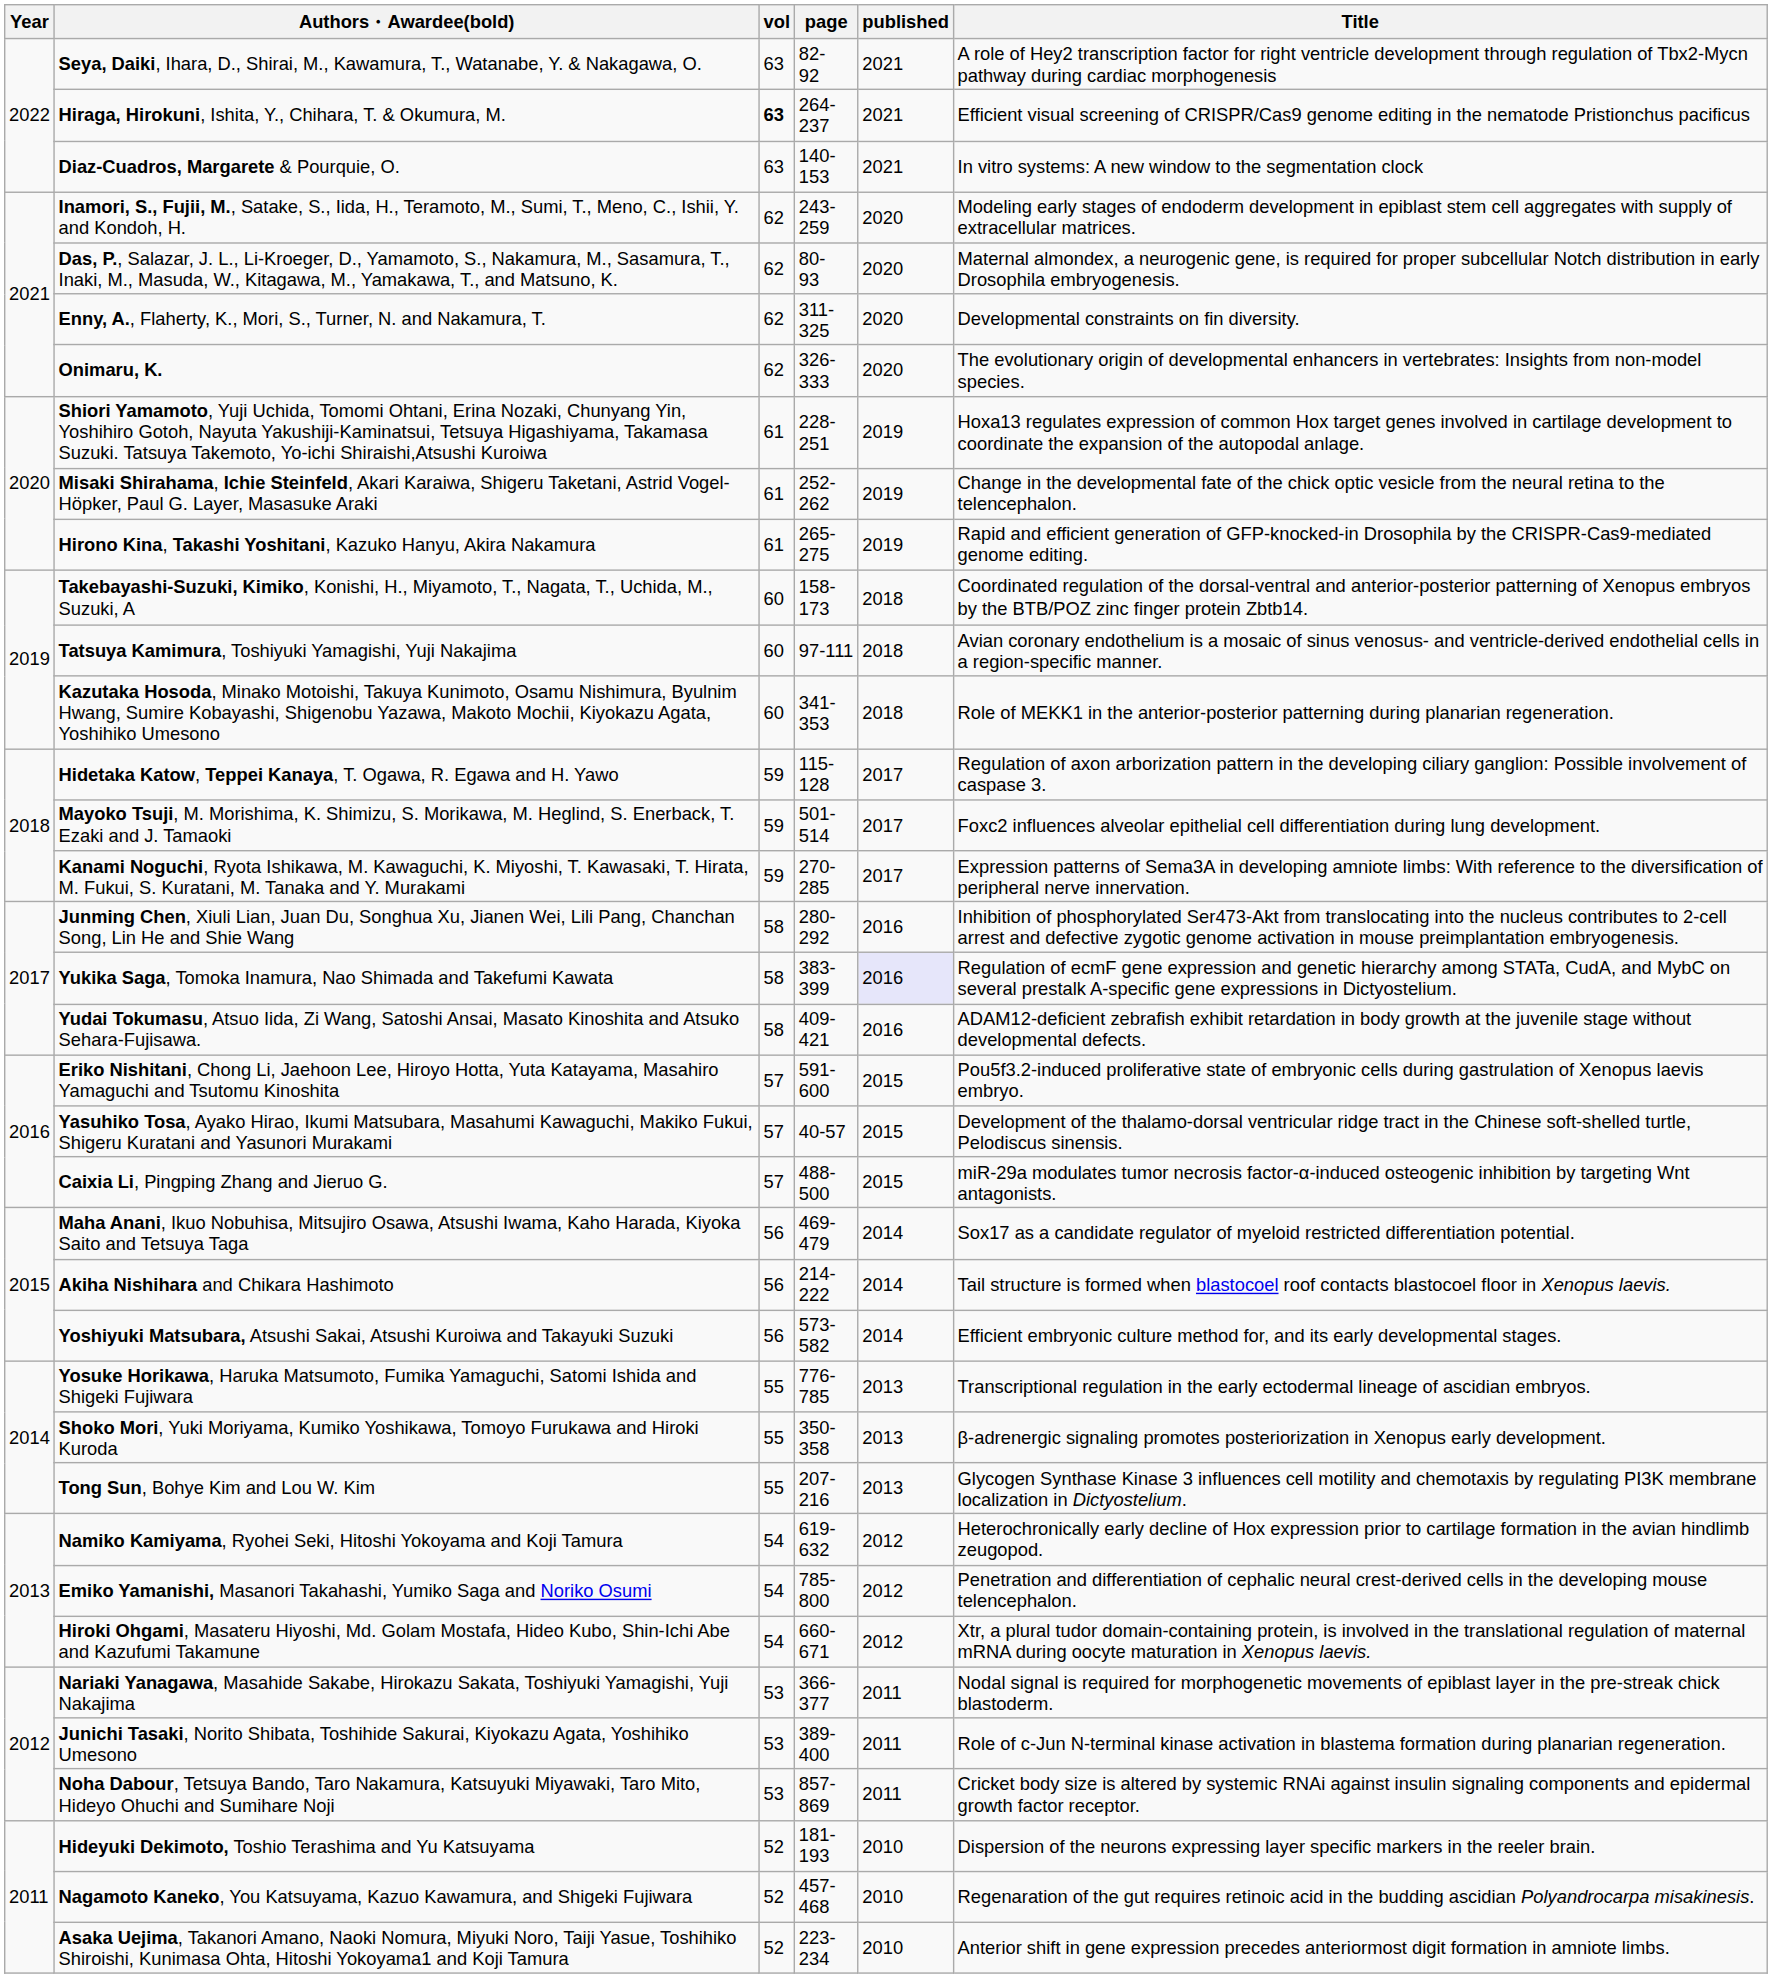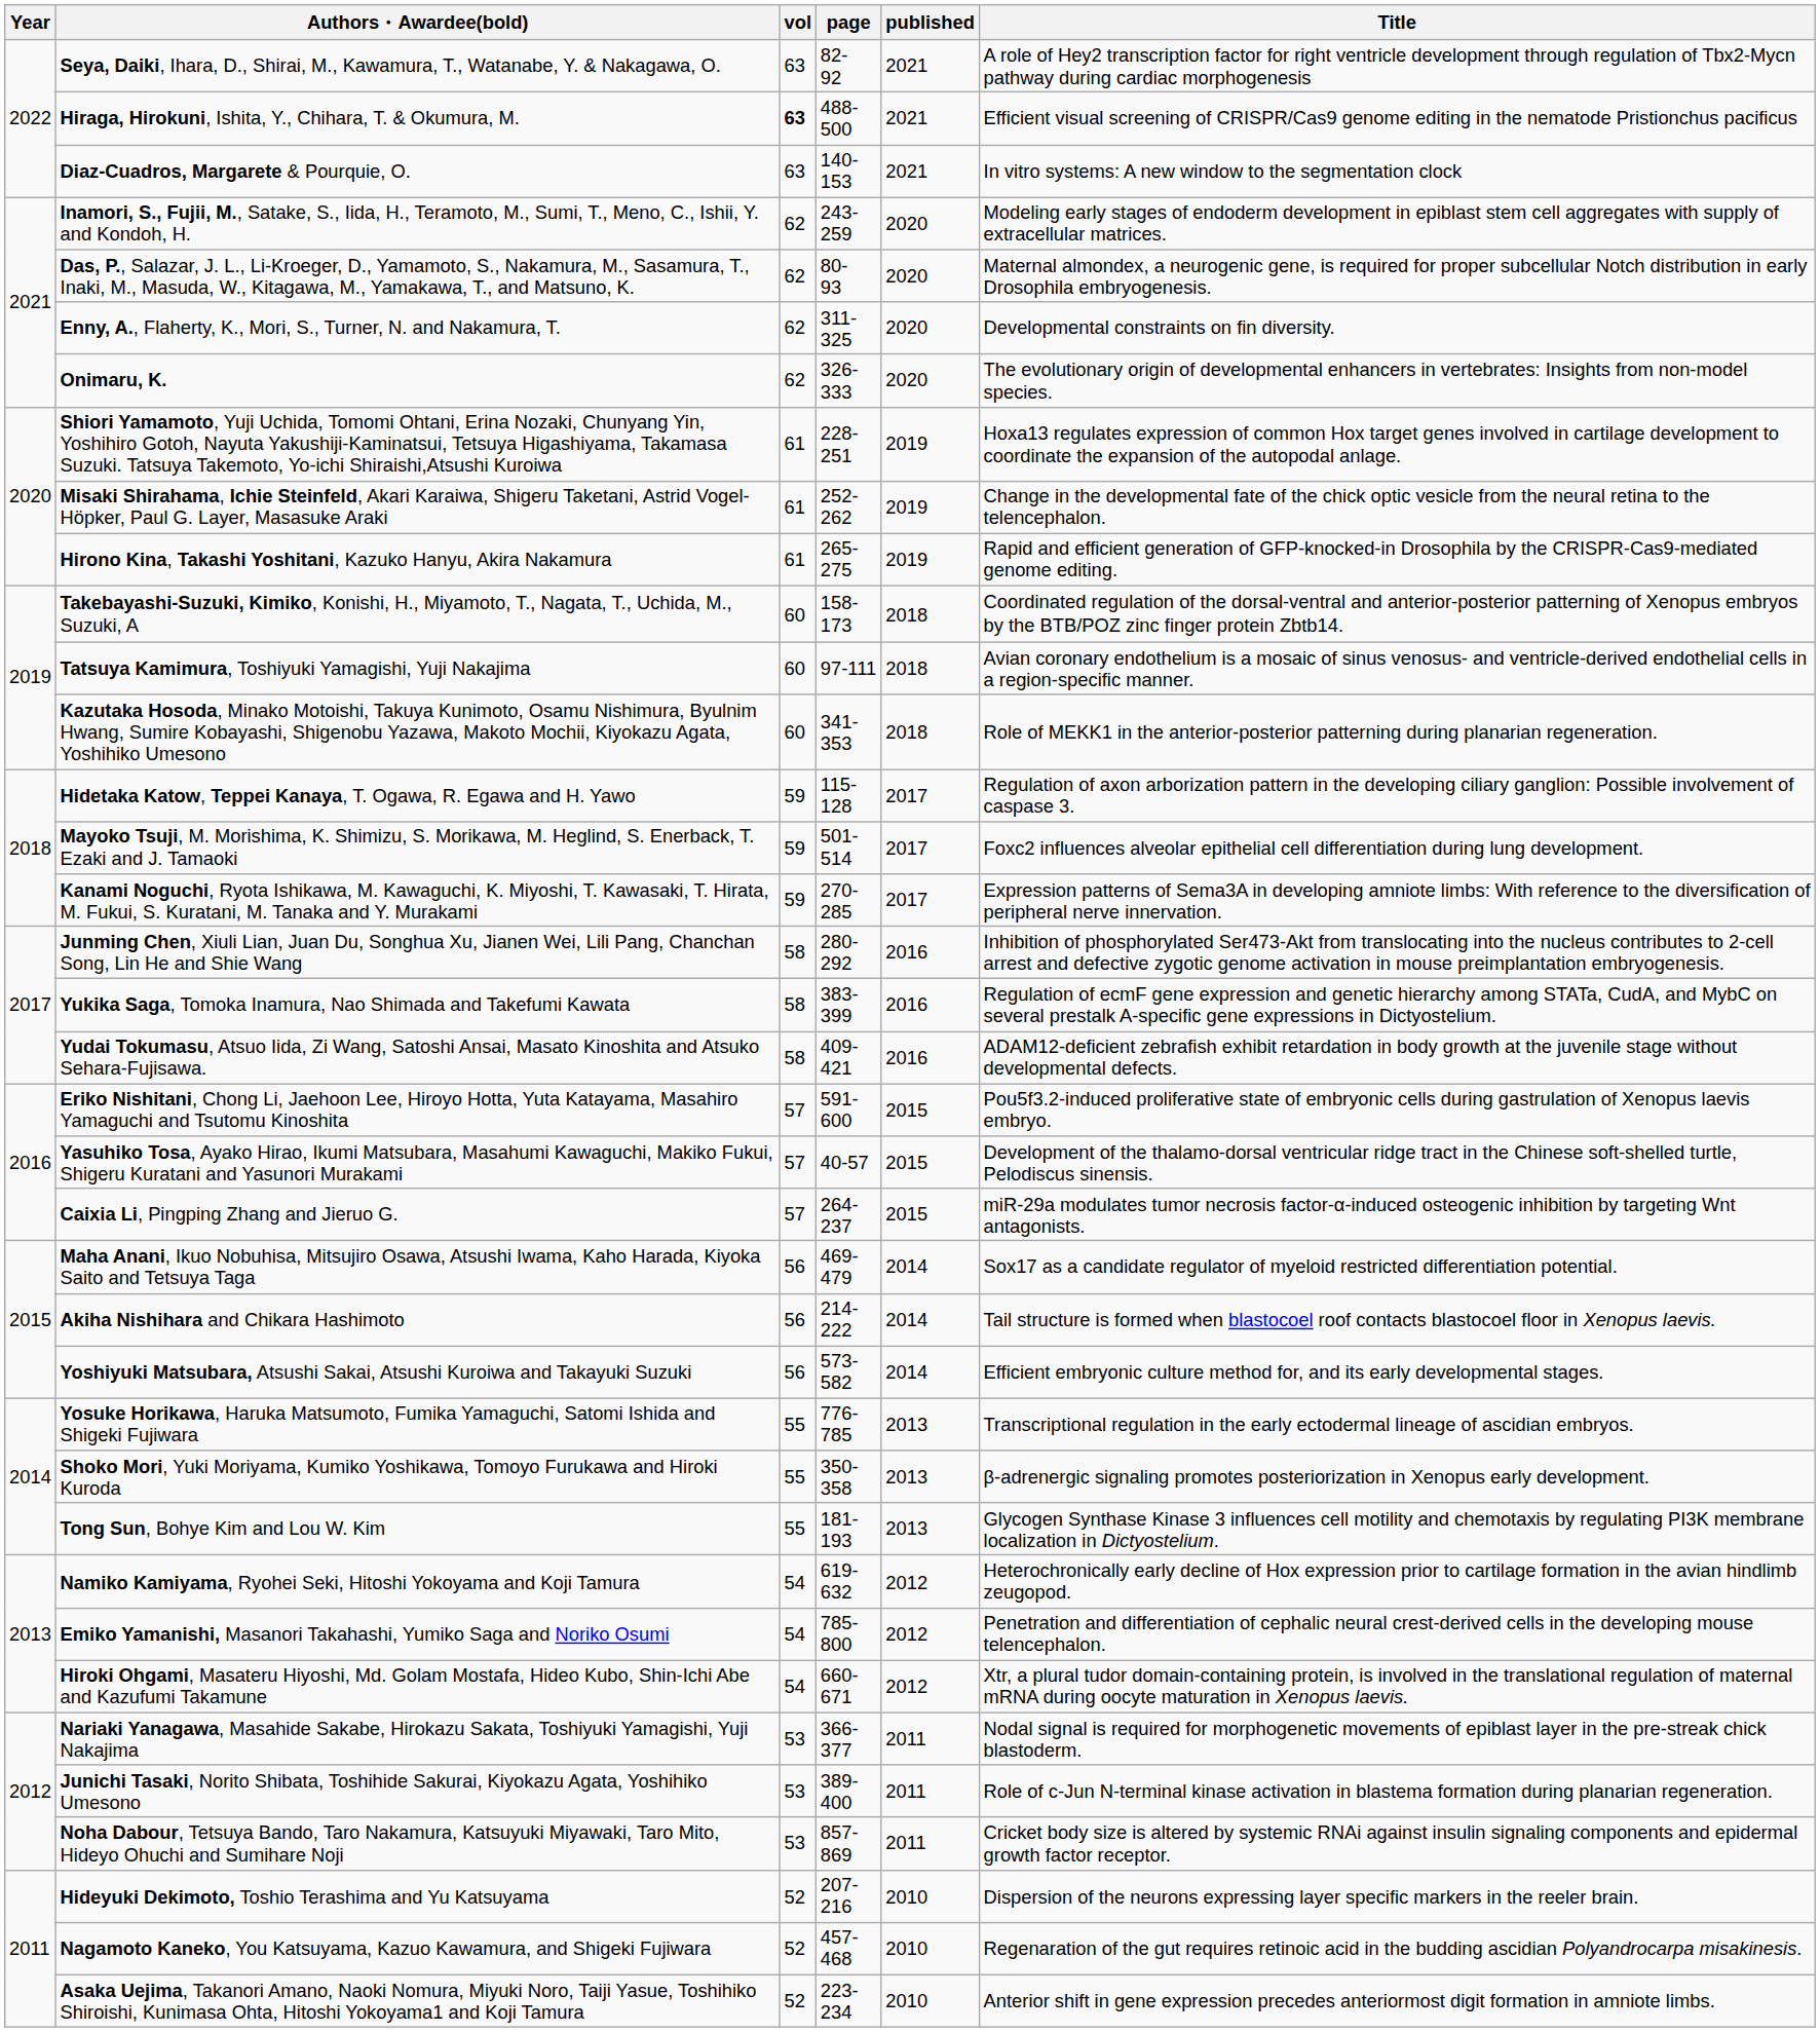Hiraga, Hirokuni, Ishita, Y., Chihara, T. & Okumura, M. | page: 264-237 -> 488- 500
Yukika Saga, Tomoka Inamura, Nao Shimada and Takefumi Kawata | published: lavender background -> no background
Caixia Li, Pingping Zhang and Jieruo G. | page: 488- 500 -> 264-237
Tong Sun, Bohye Kim and Lou W. Kim | page: 207-216 -> 181-193
Hideyuki Dekimoto, Toshio Terashima and Yu Katsuyama | page: 181-193 -> 207-216
